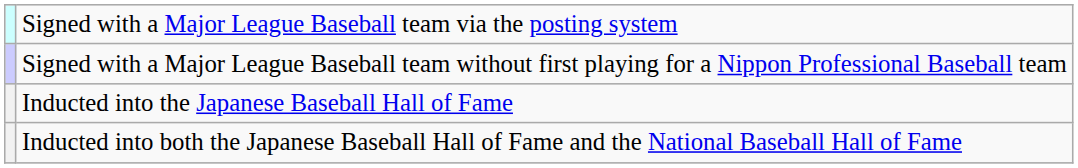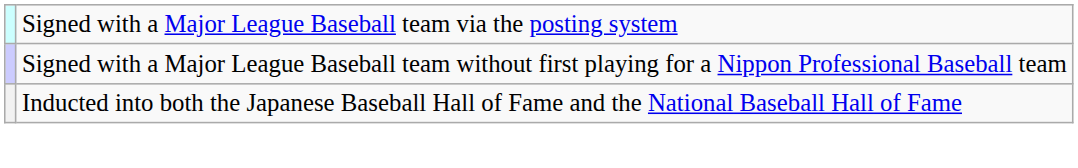- row: Inducted into the Japanese Baseball Hall of Fame
